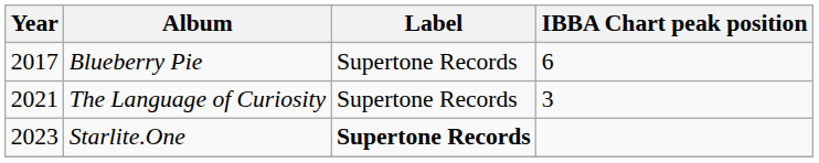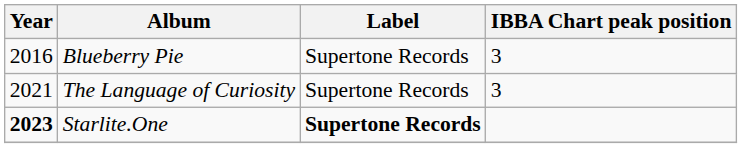Blueberry Pie | Year: 2017 -> 2016
Blueberry Pie | IBBA Chart peak position: 6 -> 3
Starlite.One | Year: normal -> bold
